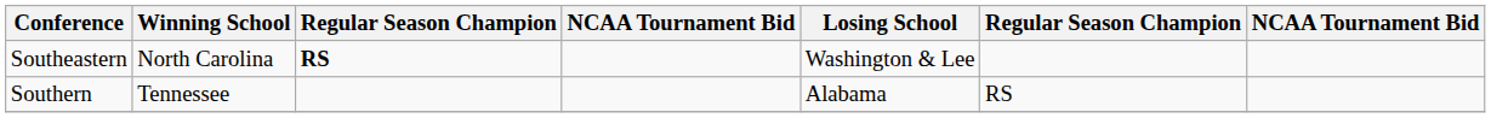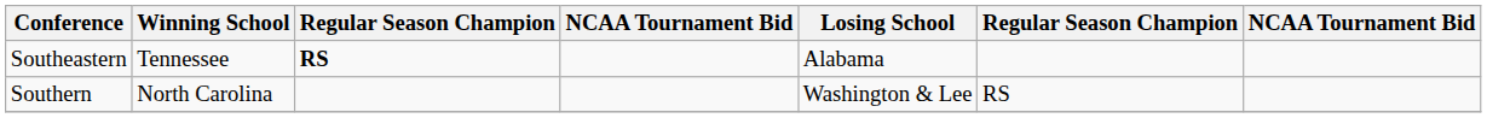Southeastern | Winning School: North Carolina -> Tennessee
Southeastern | Losing School: Washington & Lee -> Alabama
Southern | Winning School: Tennessee -> North Carolina
Southern | Losing School: Alabama -> Washington & Lee
